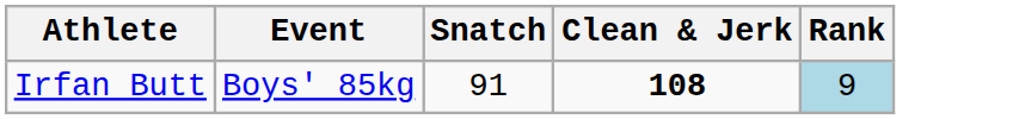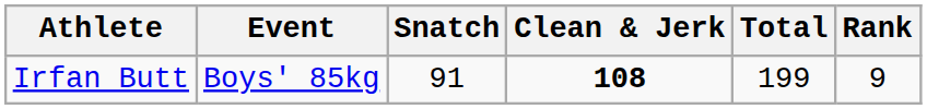+ column: Total | 199
Irfan Butt | Rank: lightblue background -> no background
